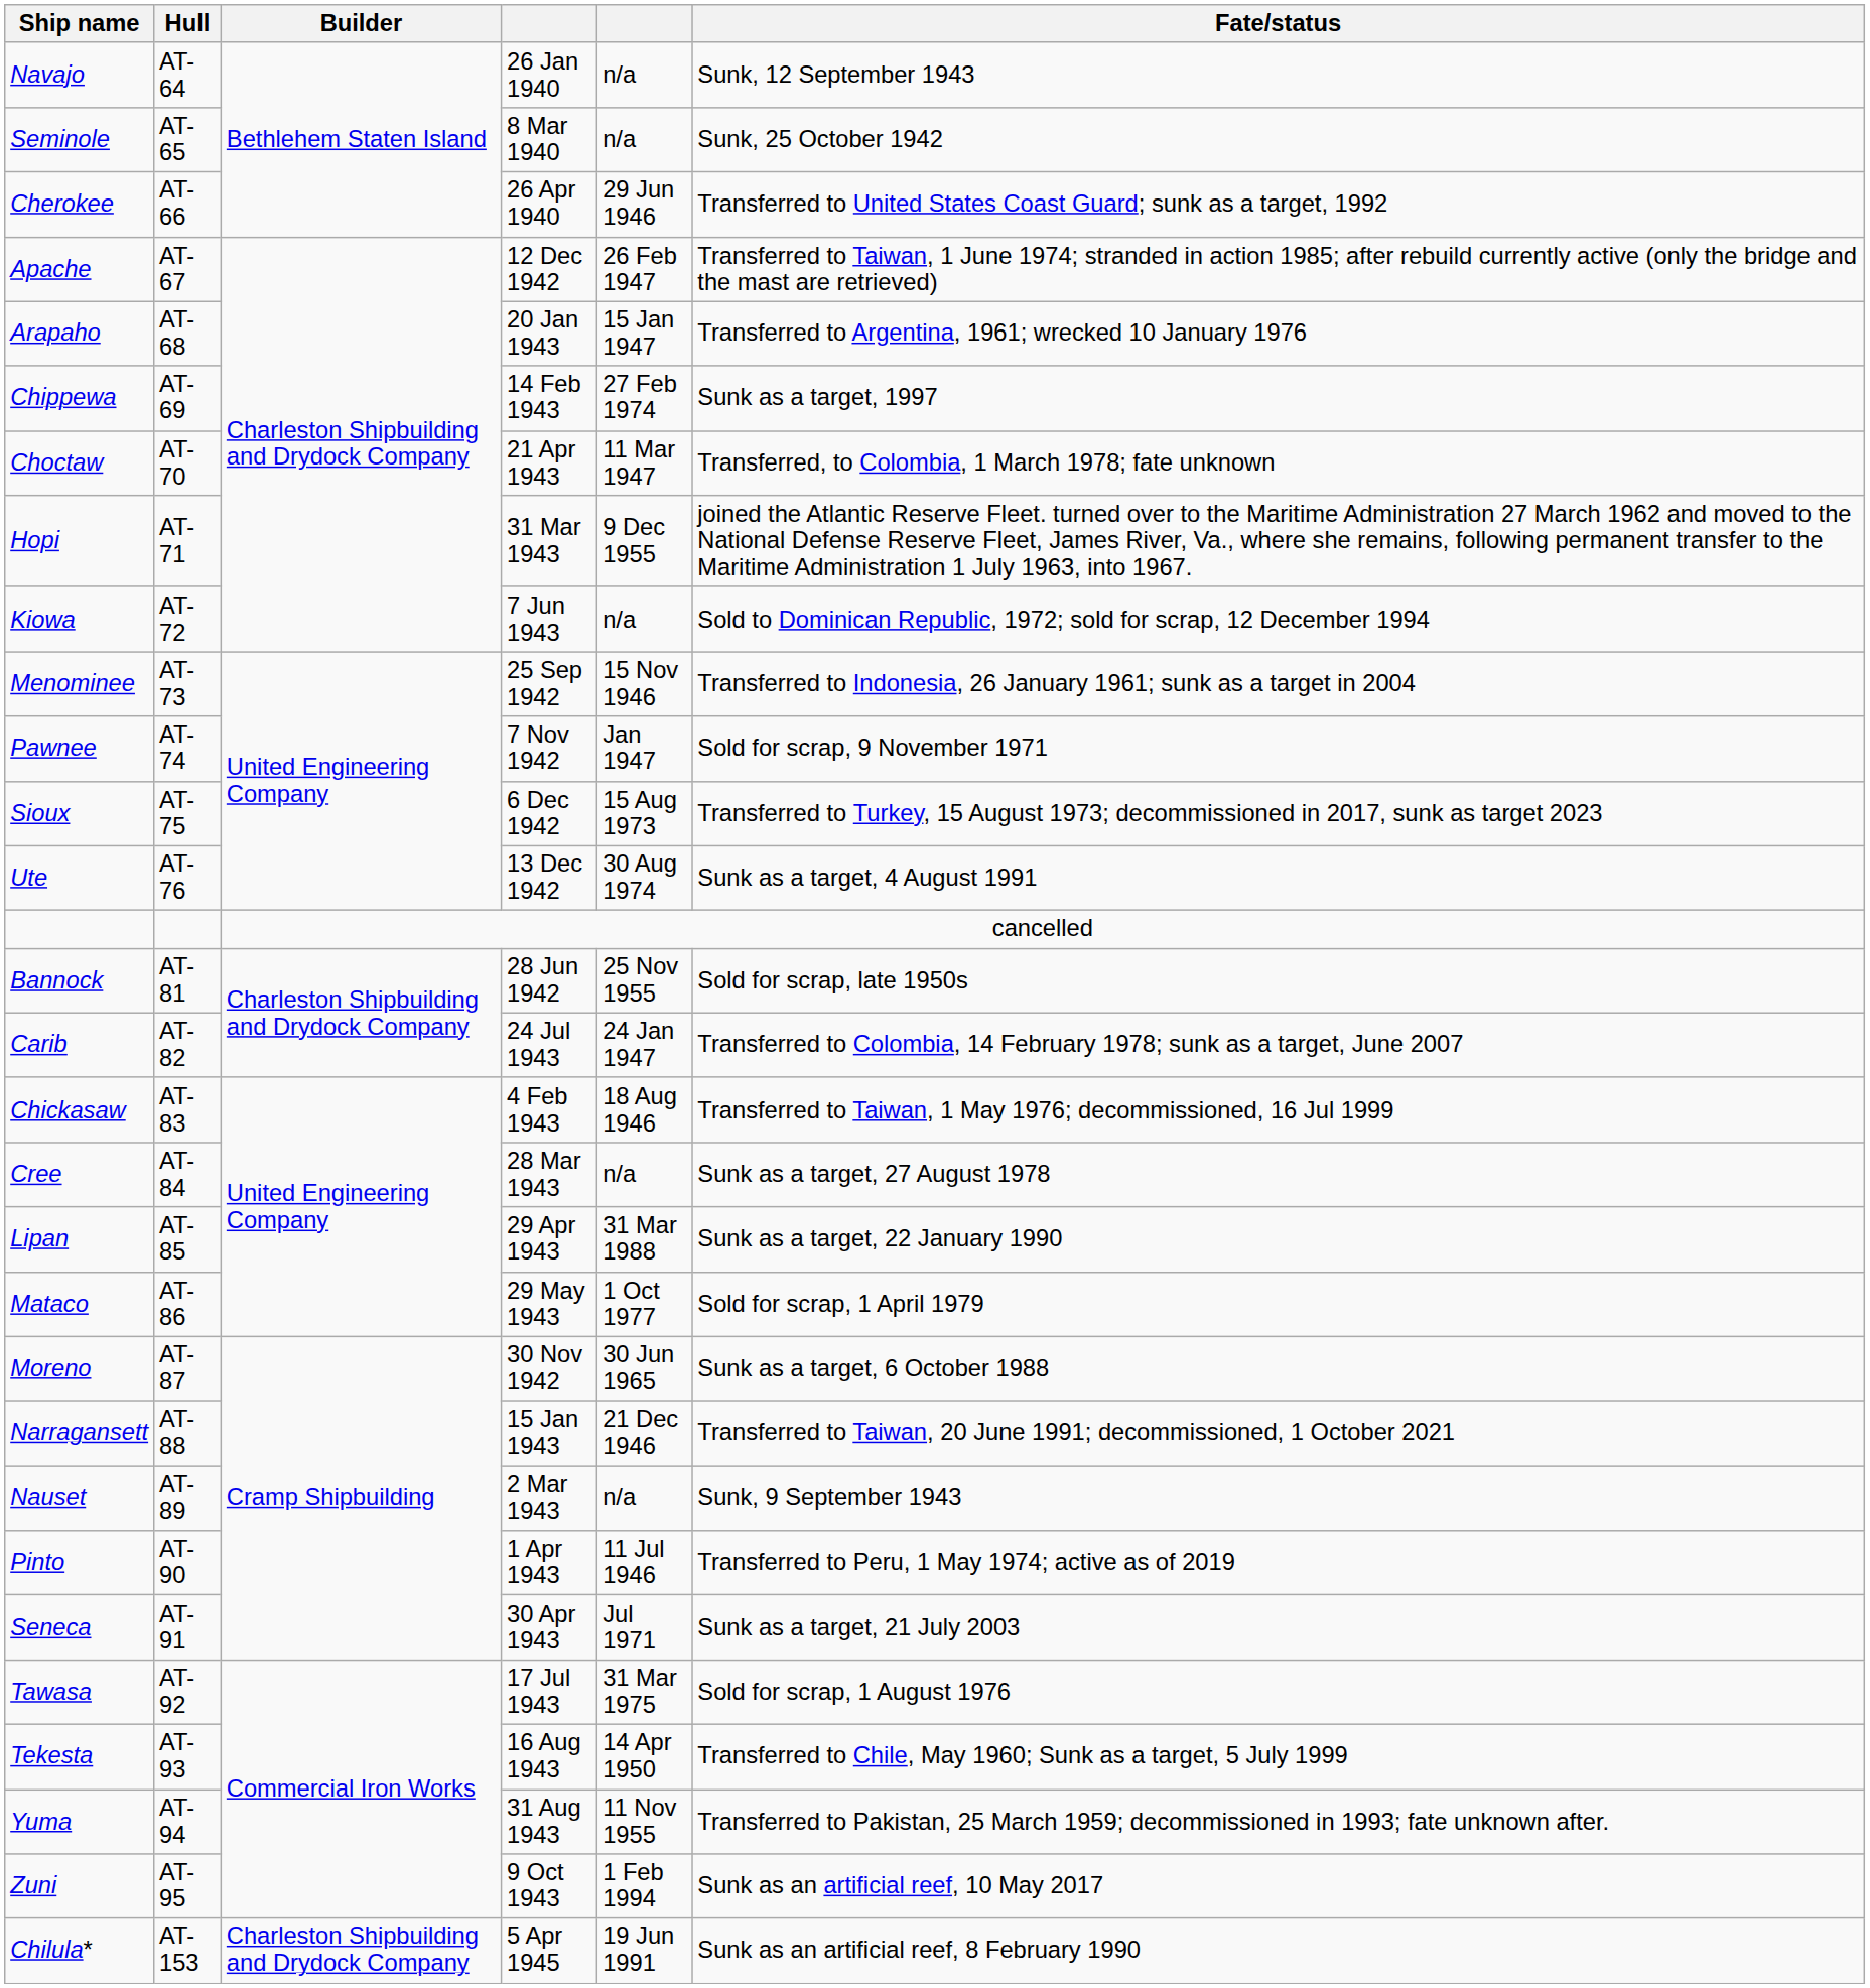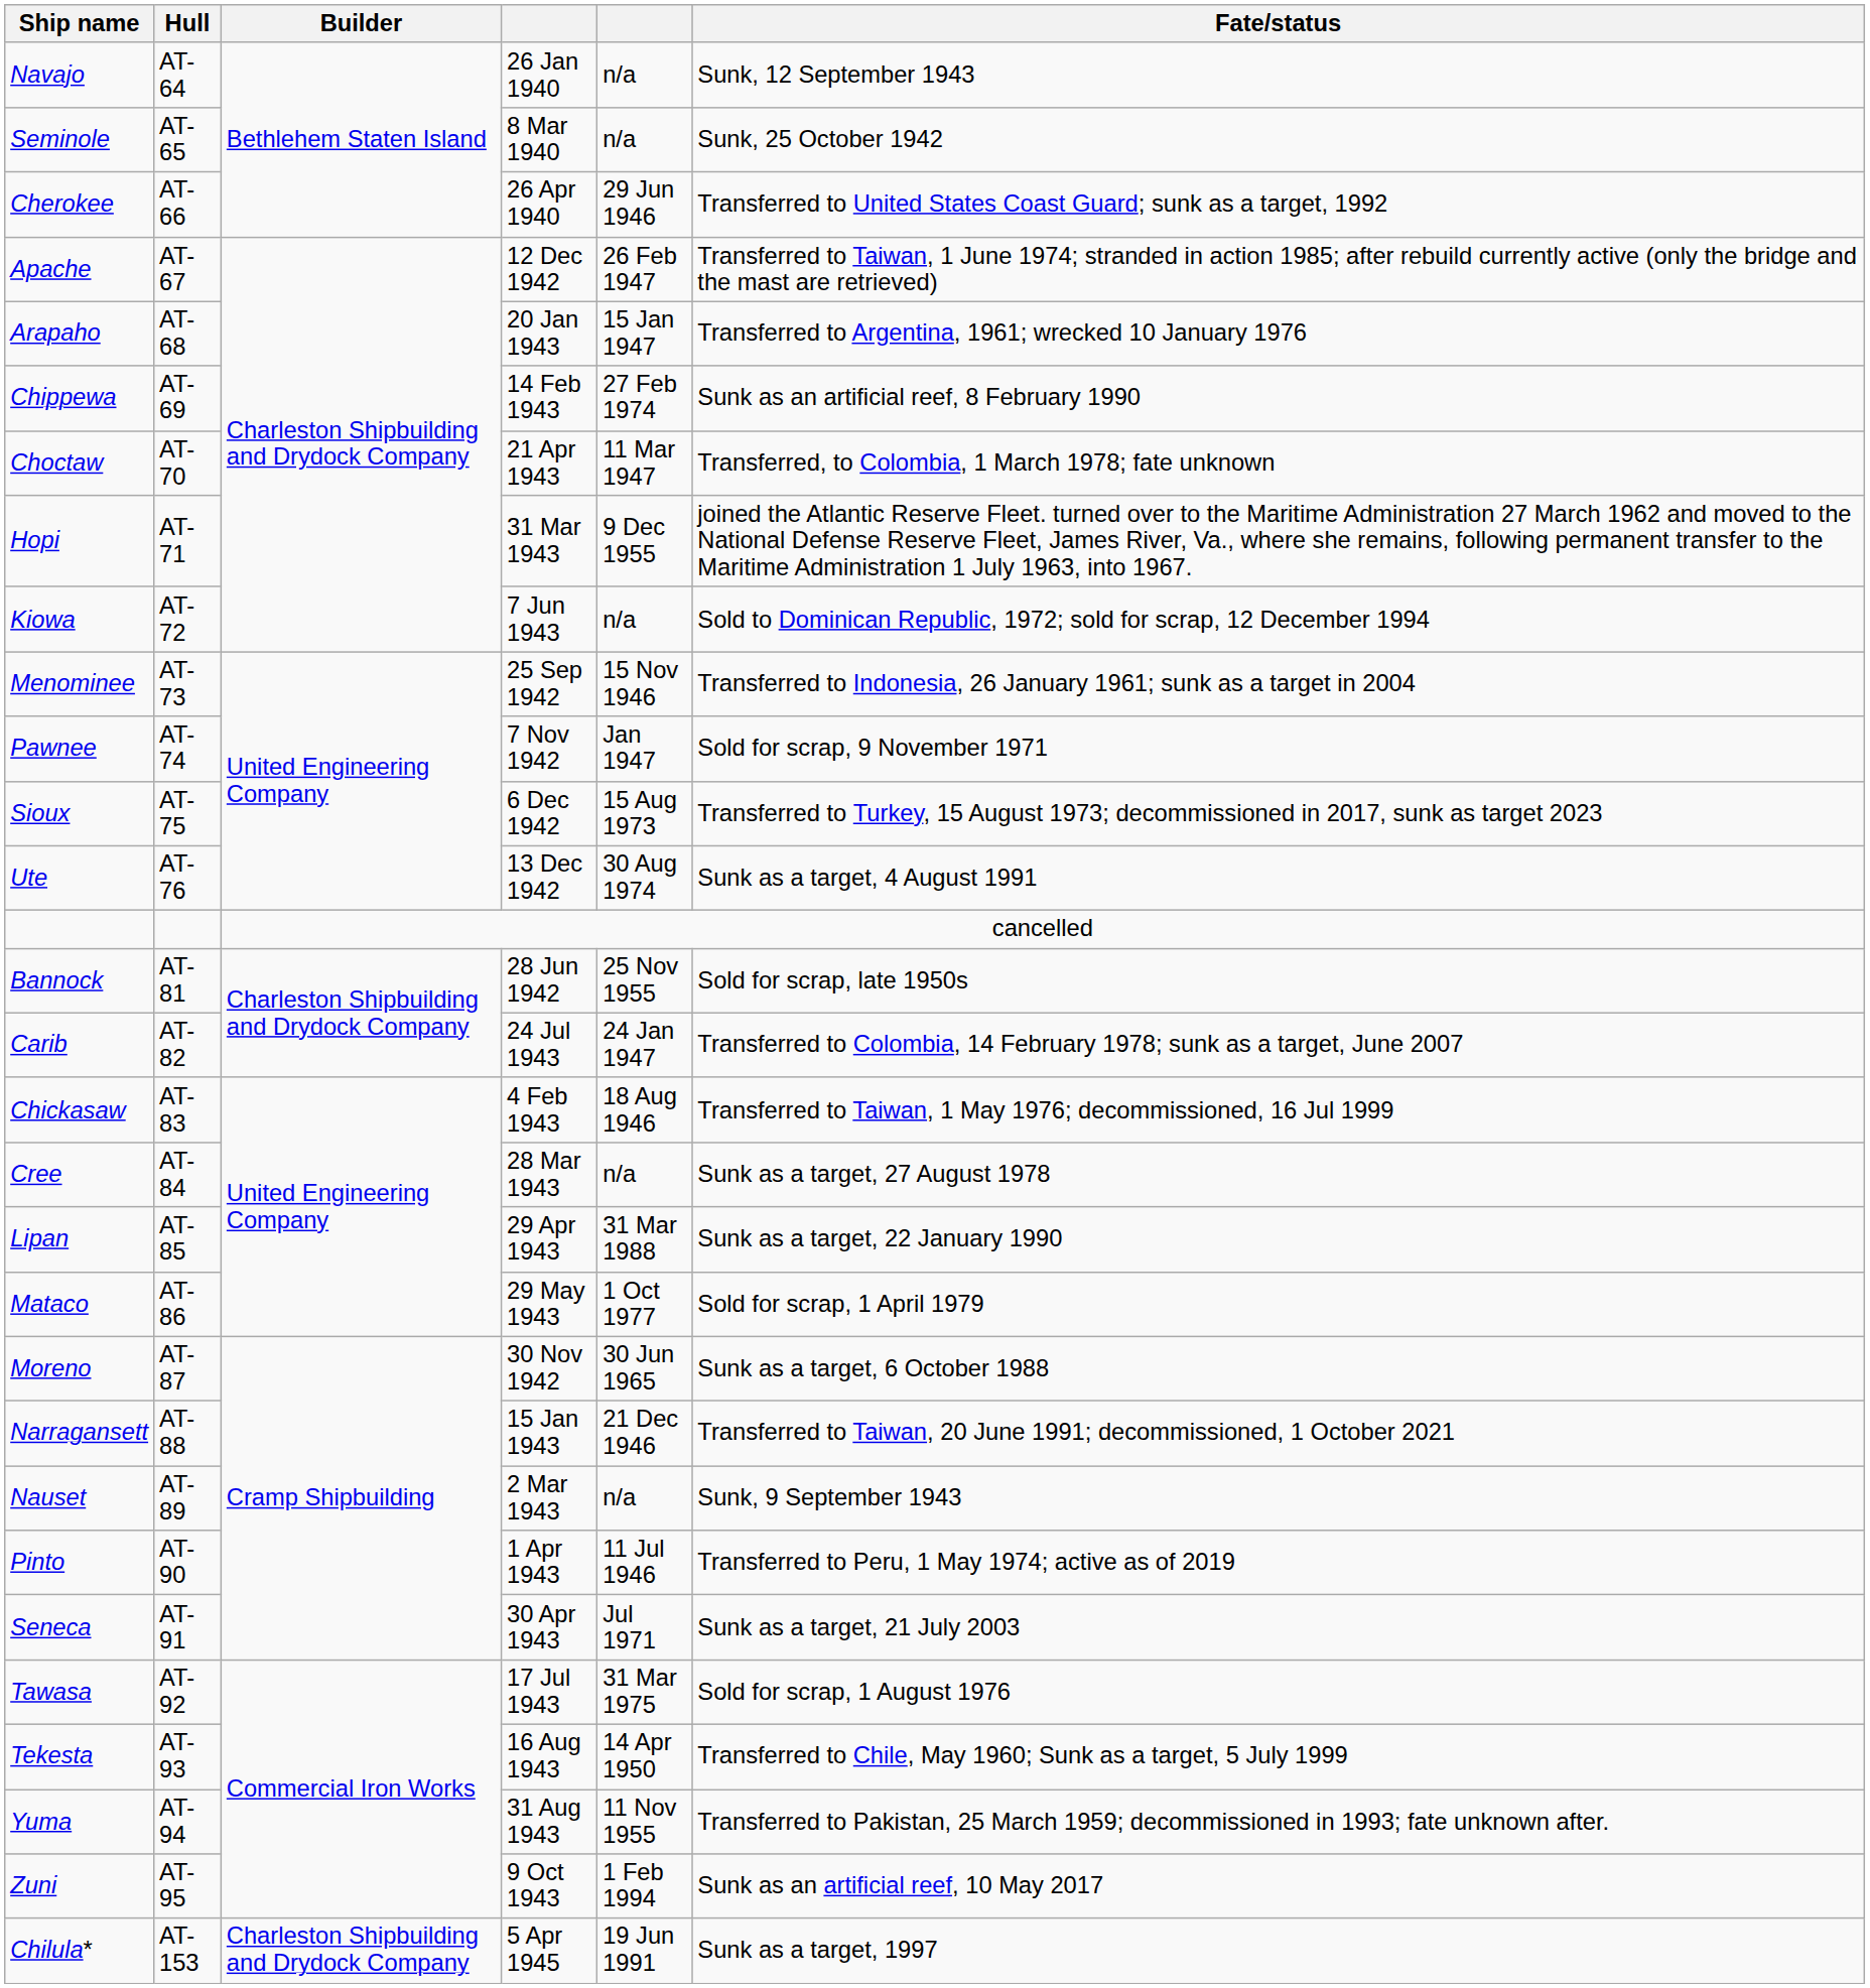Chippewa | Fate/status: Sunk as a target, 1997 -> Sunk as an artificial reef, 8 February 1990
Chilula* | Fate/status: Sunk as an artificial reef, 8 February 1990 -> Sunk as a target, 1997
